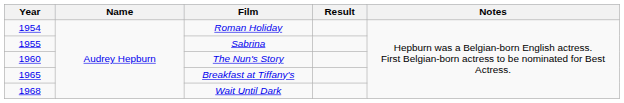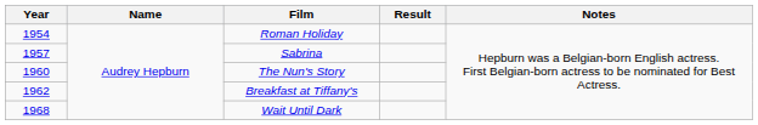Sabrina | Year: 1955 -> 1957
Breakfast at Tiffany's | Year: 1965 -> 1962
